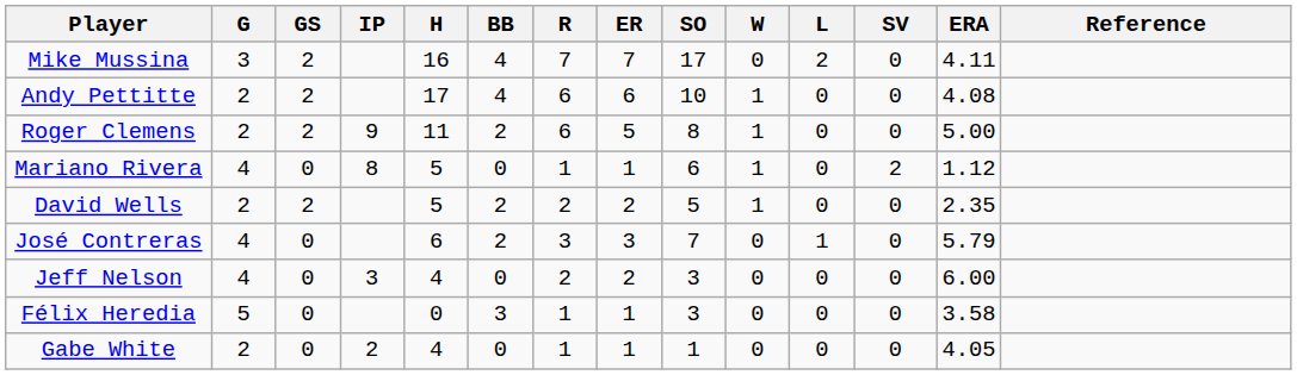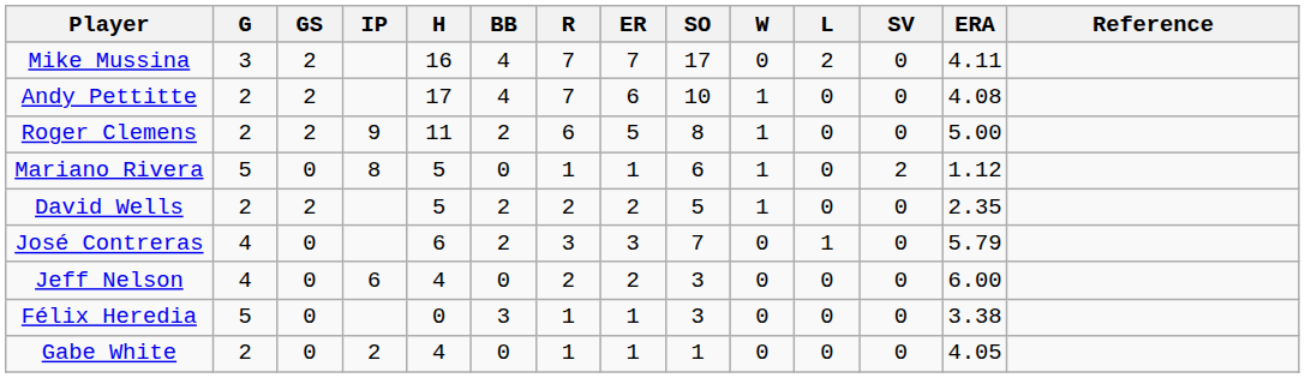Andy Pettitte | R: 6 -> 7
Mariano Rivera | G: 4 -> 5
Jeff Nelson | IP: 3 -> 6
Félix Heredia | ERA: 3.58 -> 3.38
